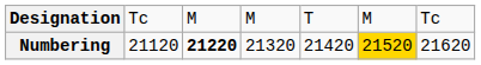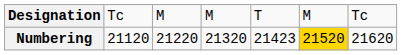Numbering | column 3: bold -> normal
Numbering | column 5: 21420 -> 21423
